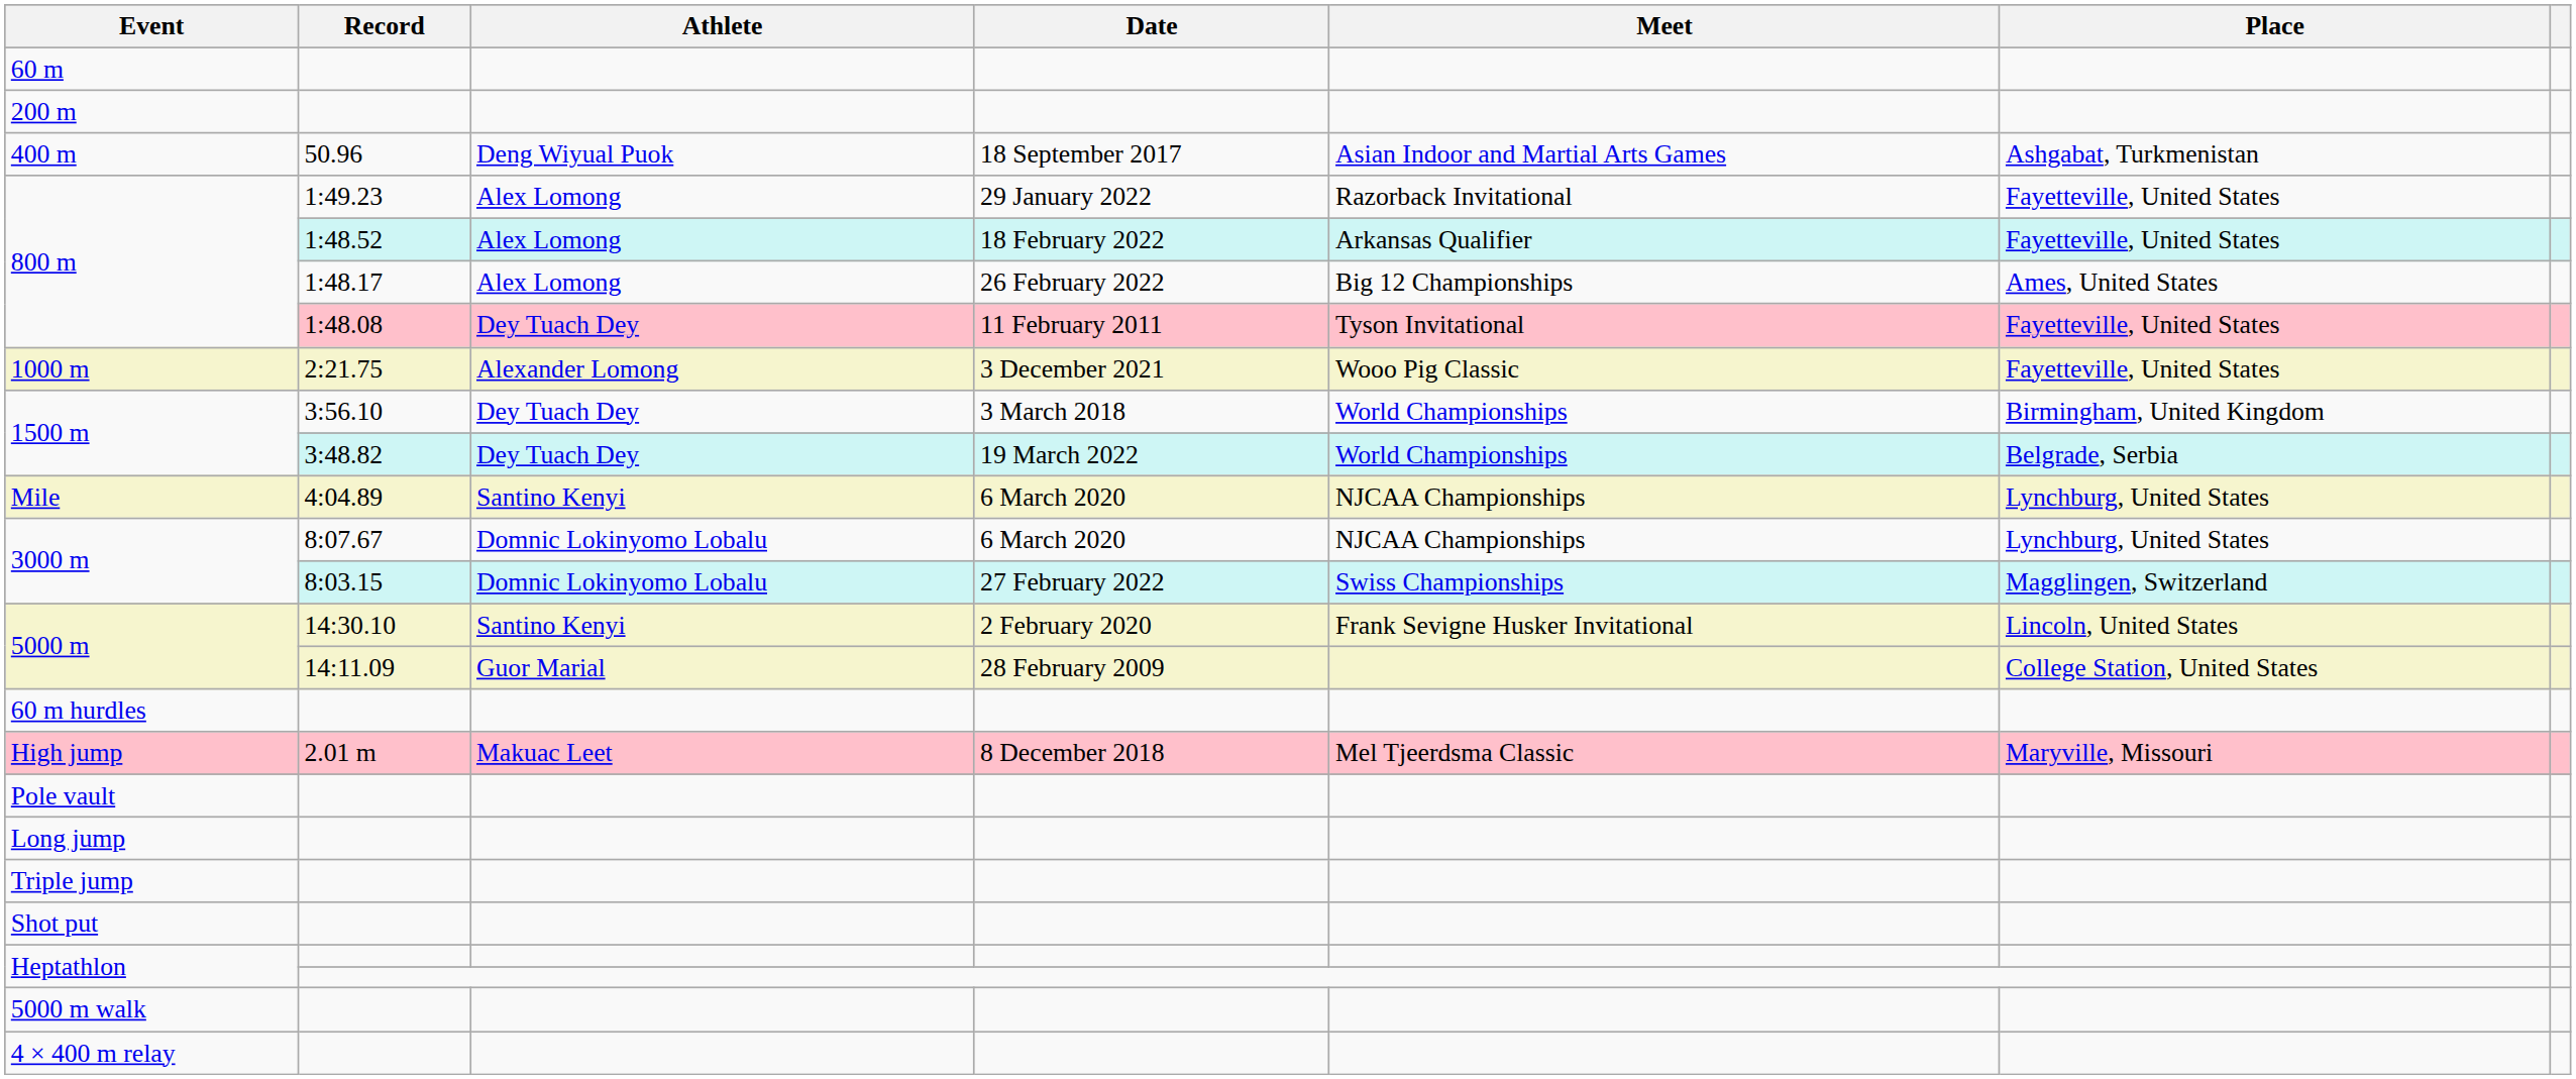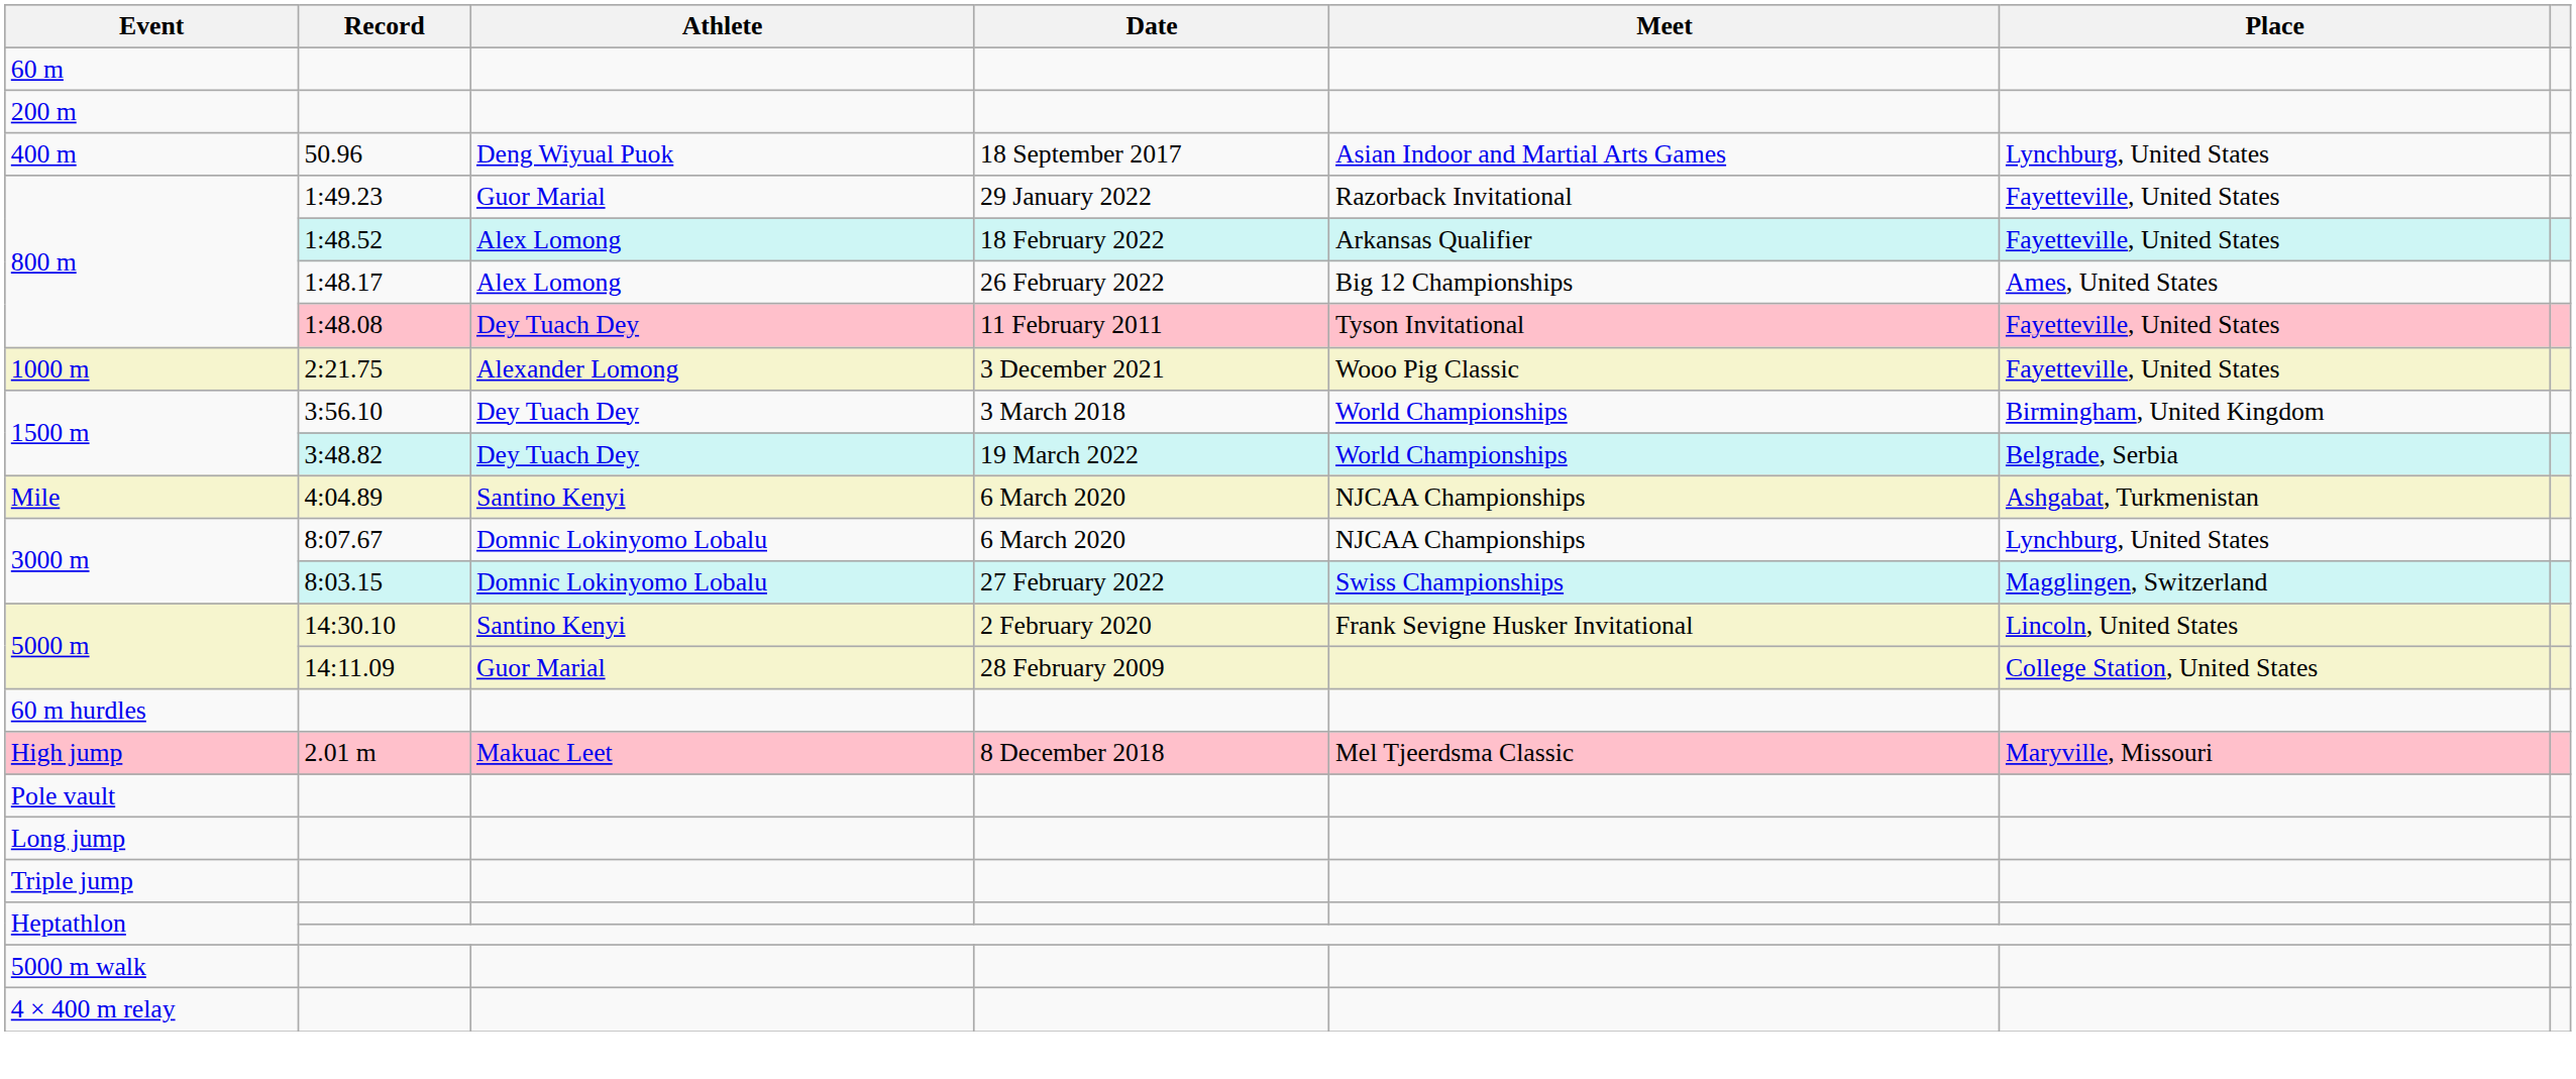400 m | Place: Ashgabat, Turkmenistan -> Lynchburg, United States
800 m / 1:49.23 | Athlete: Alex Lomong -> Guor Marial
Mile | Place: Lynchburg, United States -> Ashgabat, Turkmenistan
- row: Shot put
